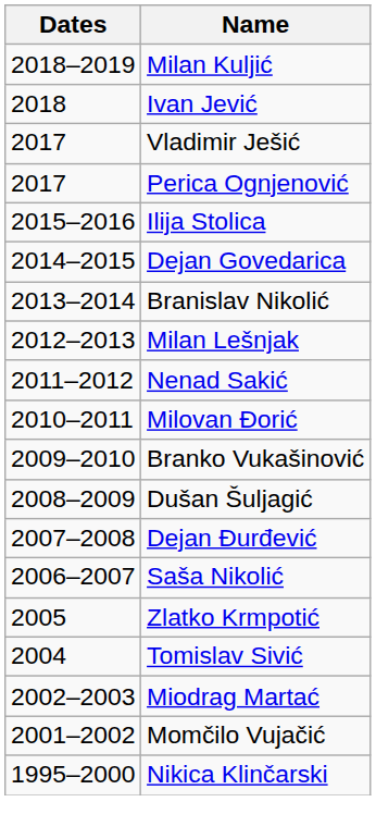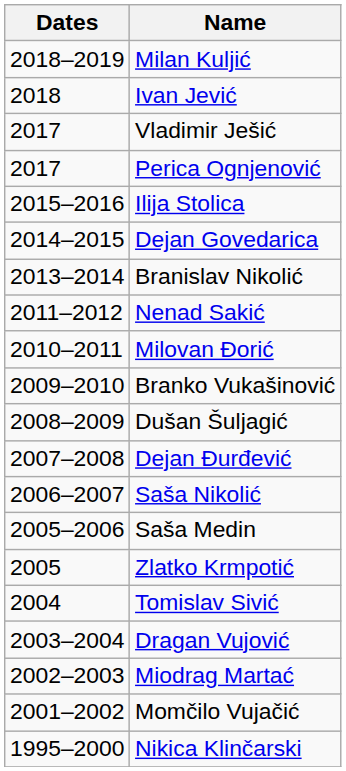- row: 2012–2013 | Milan Lešnjak
+ row: 2005–2006 | Saša Medin
+ row: 2003–2004 | Dragan Vujović
